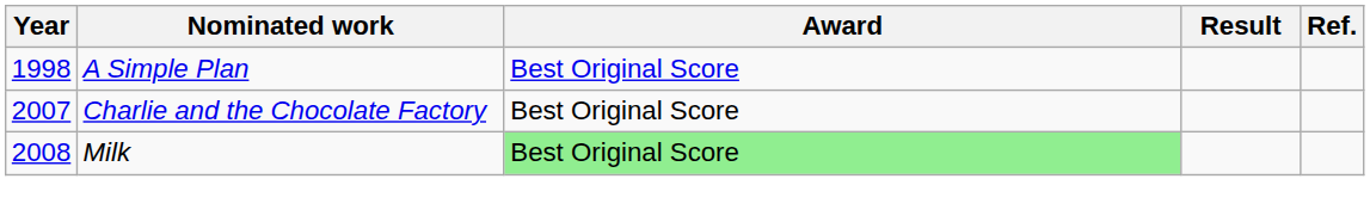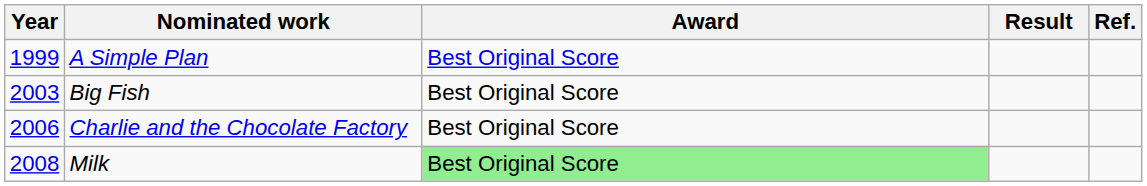A Simple Plan | Year: 1998 -> 1999
+ row: 2003 | Big Fish | Best Original Score
Charlie and the Chocolate Factory | Year: 2007 -> 2006
